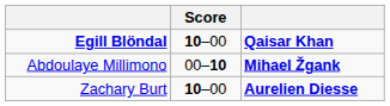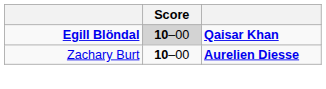Egill Blöndal | Score: no background -> lightgrey background
- row: Abdoulaye Millimono | 00–10 | Mihael Žgank
